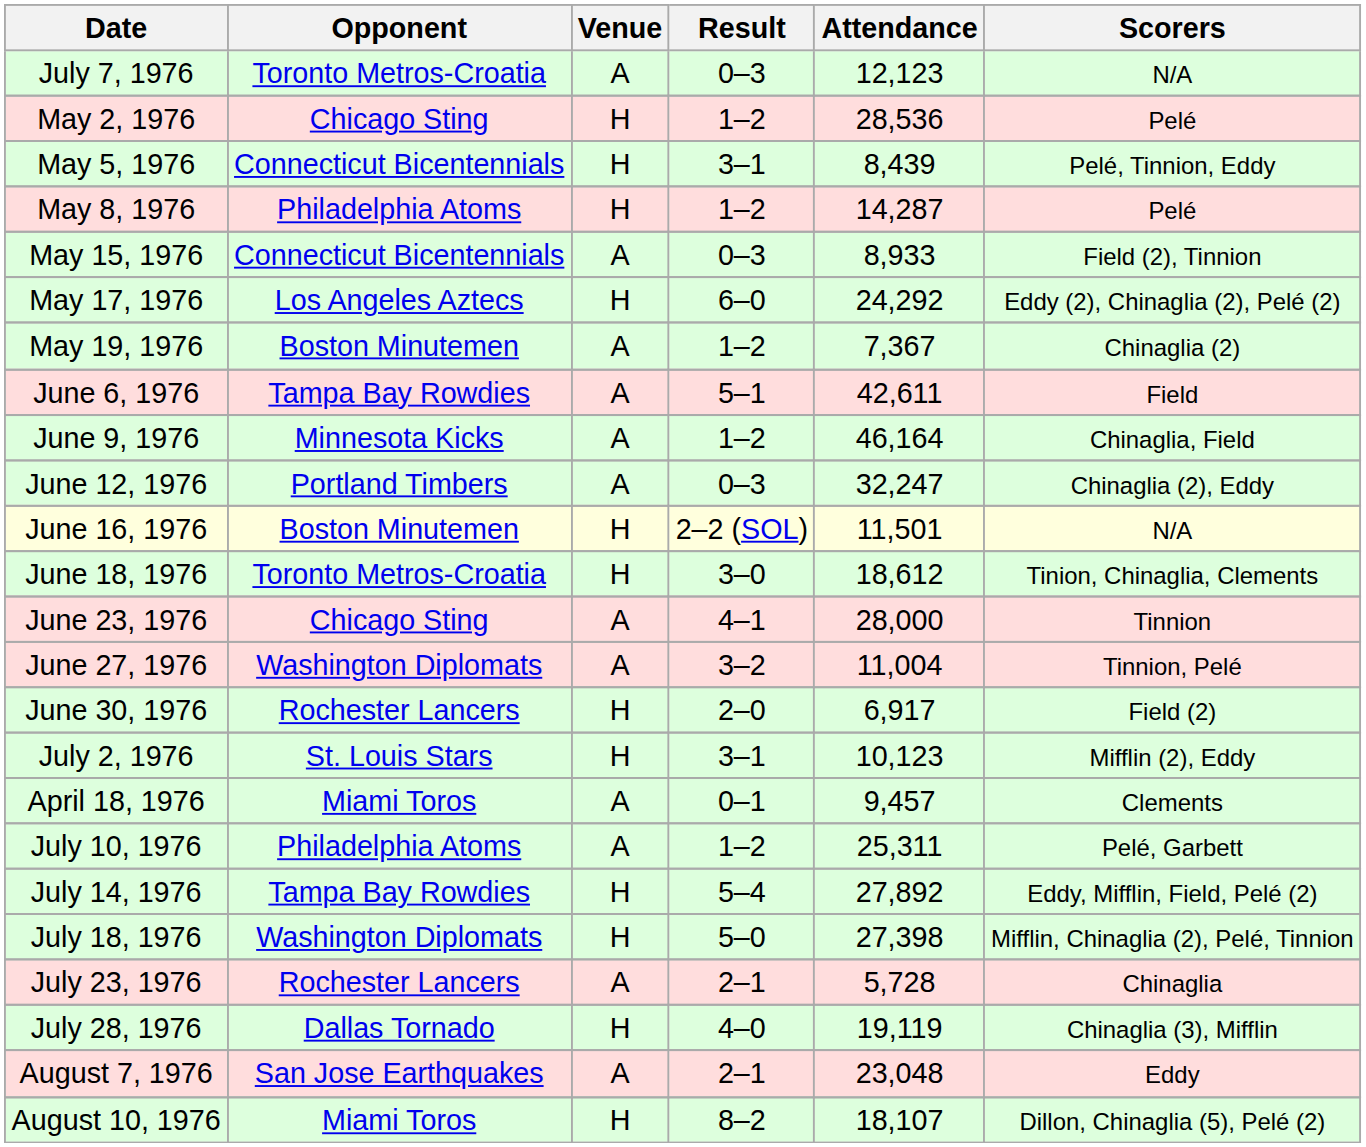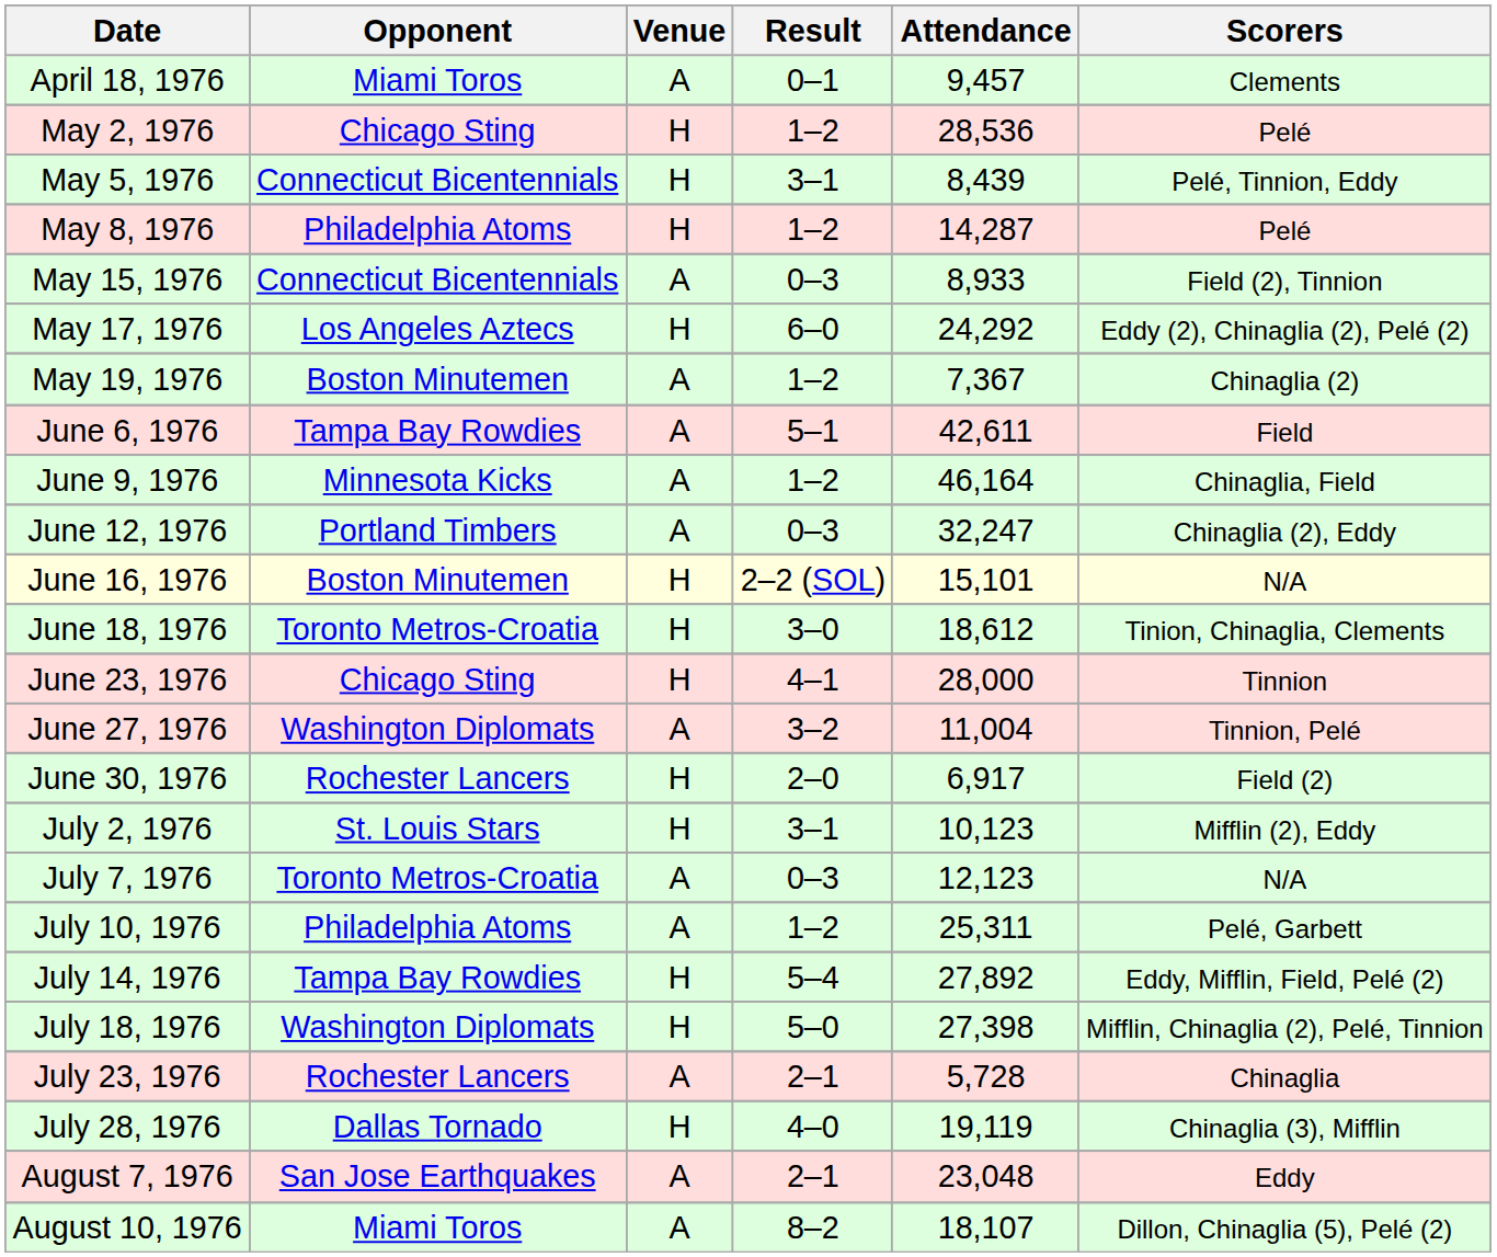rows swapped: April 18, 1976 <-> July 7, 1976
June 16, 1976 | Attendance: 11,501 -> 15,101
June 23, 1976 | Venue: A -> H
August 10, 1976 | Venue: H -> A
